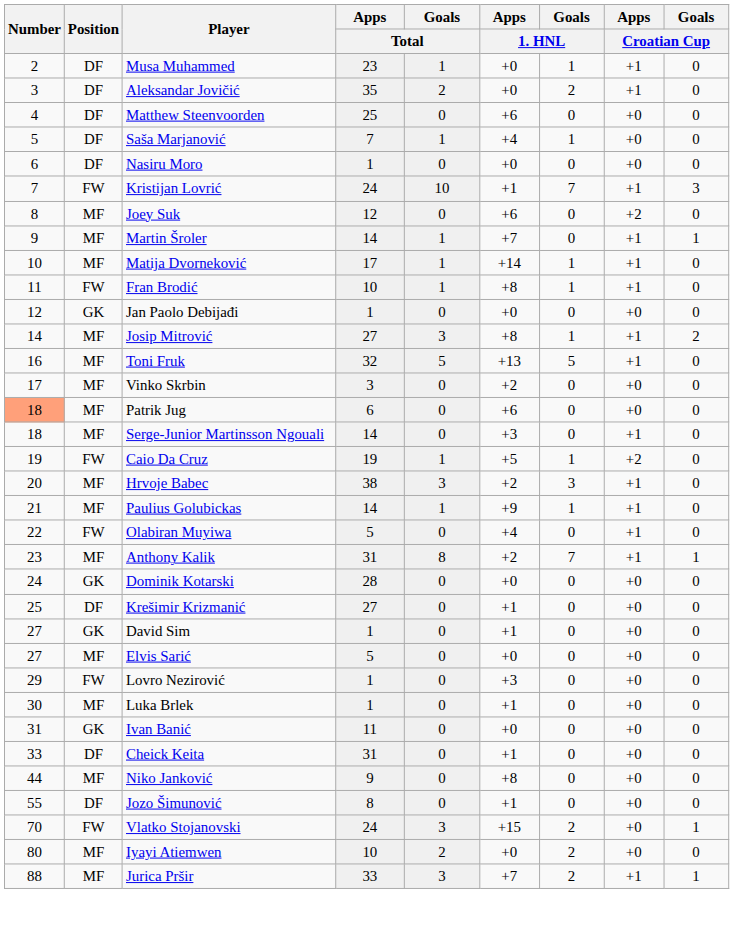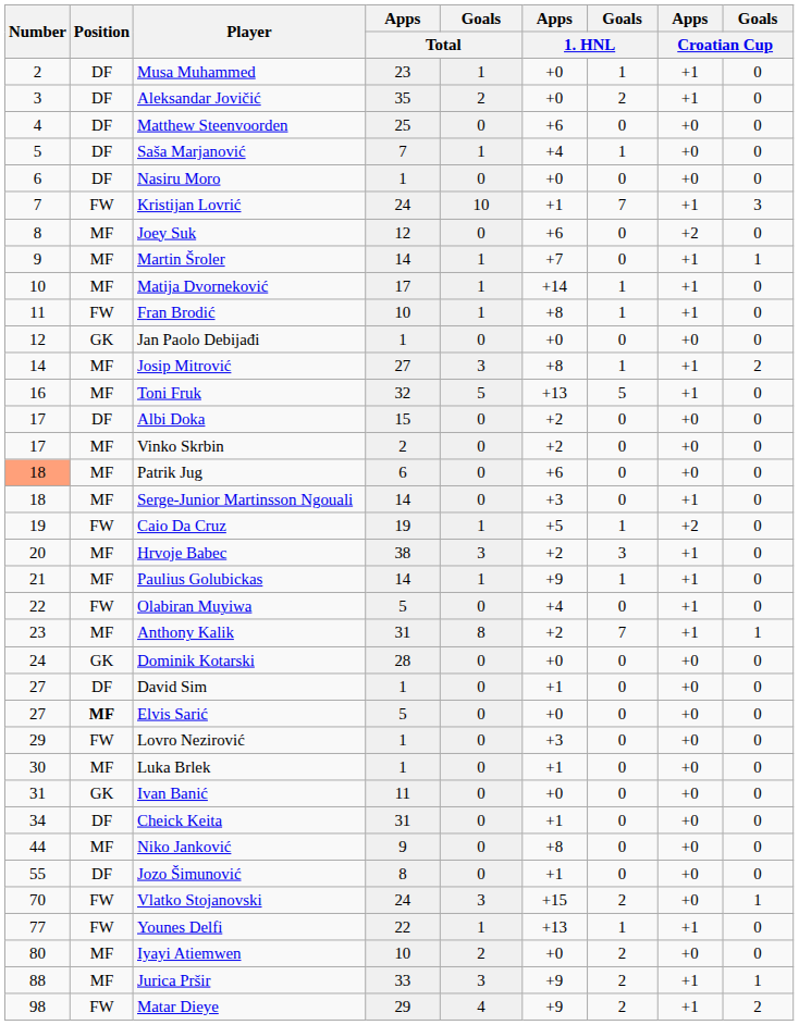+ row: 17 | DF | Albi Doka | 15 | 0 | +2 | 0 | +0 | 0
Vinko Skrbin | Apps / Total: 3 -> 2
- row: 25 | DF | Krešimir Krizmanić | 27 | 0 | +1 | 0 | +0 | 0
David Sim | Position: GK -> DF
Elvis Sarić | Position: normal -> bold
Cheick Keita | Number: 33 -> 34
+ row: 77 | FW | Younes Delfi | 22 | 1 | +13 | 1 | +1 | 0
Jurica Pršir | Apps / 1. HNL: +7 -> +9
+ row: 98 | FW | Matar Dieye | 29 | 4 | +9 | 2 | +1 | 2
